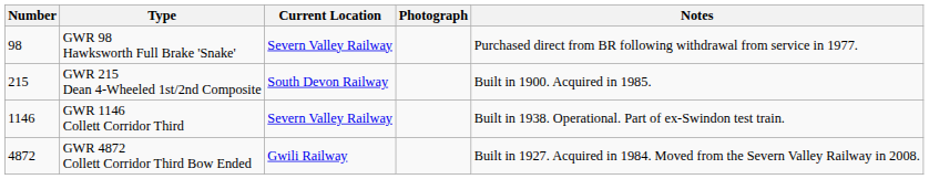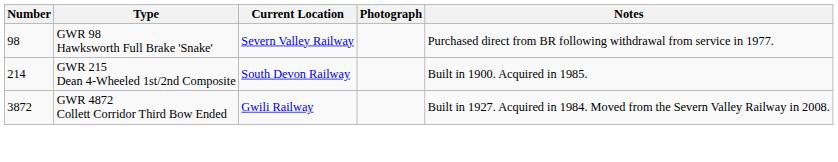GWR 215 Dean 4-Wheeled 1st/2nd Composite | Number: 215 -> 214
- row: 1146 | GWR 1146 Collett Corridor Third | Severn Valley Railway | Built in 1938. Operational. Part of ex-Swindon test train.
GWR 4872 Collett Corridor Third Bow Ended | Number: 4872 -> 3872
